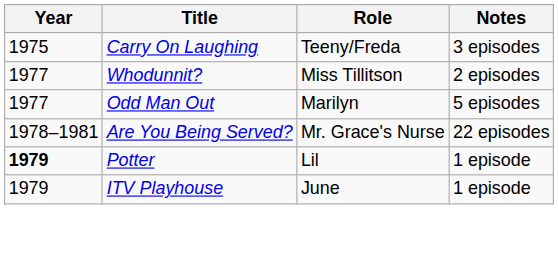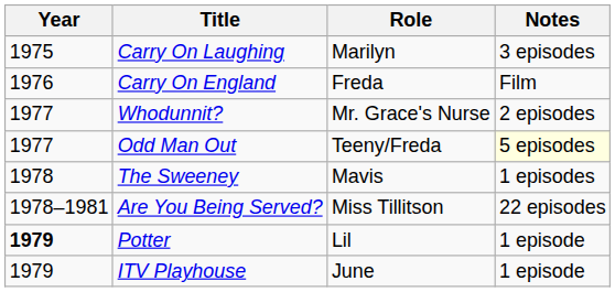Carry On Laughing | Role: Teeny/Freda -> Marilyn
+ row: 1976 | Carry On England | Freda | Film
Whodunnit? | Role: Miss Tillitson -> Mr. Grace's Nurse
Odd Man Out | Role: Marilyn -> Teeny/Freda
Odd Man Out | Notes: no background -> lightyellow background
+ row: 1978 | The Sweeney | Mavis | 1 episodes
Are You Being Served? | Role: Mr. Grace's Nurse -> Miss Tillitson
